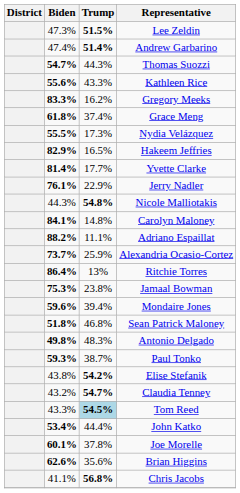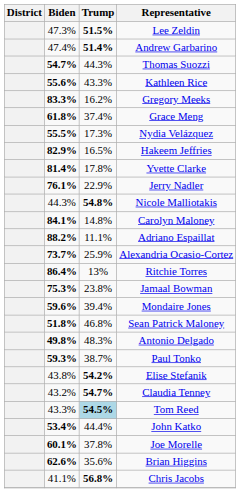Yvette Clarke | Trump: 17.7% -> 17.8%
